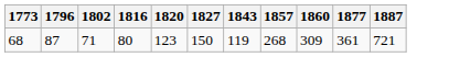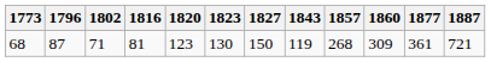+ column: 1823 | 130
68 | 1816: 80 -> 81
